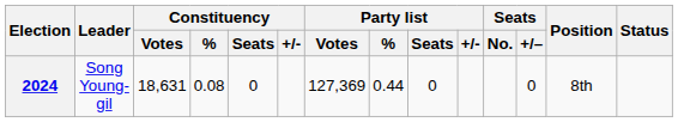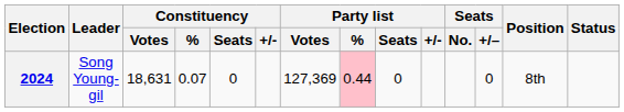2024 | Constituency / %: 0.08 -> 0.07
2024 | Party list / %: no background -> pink background
